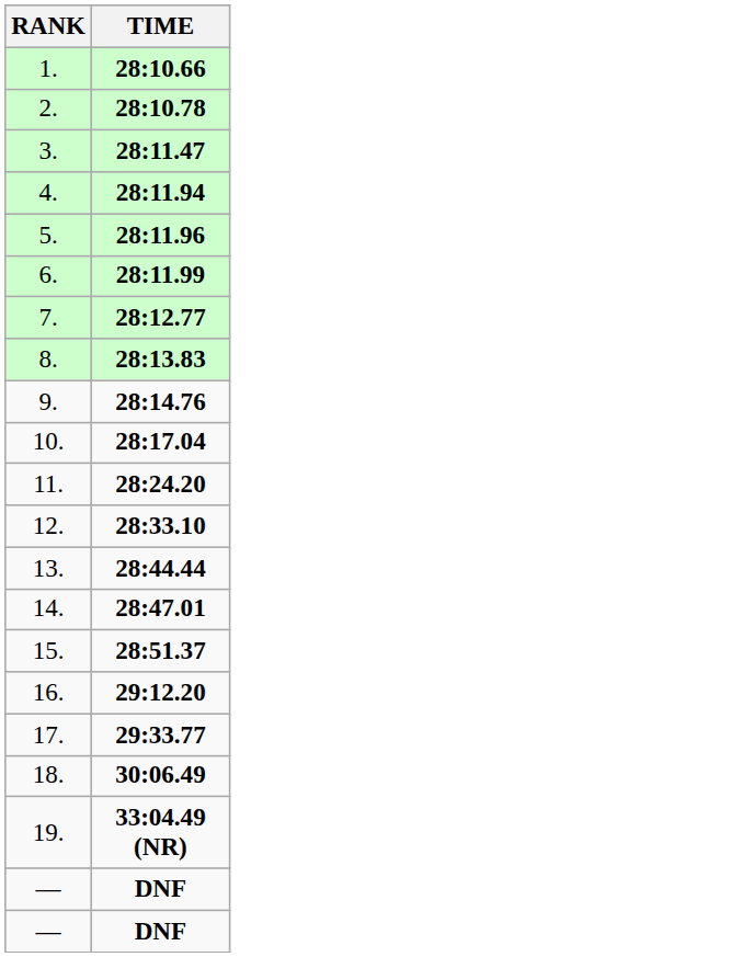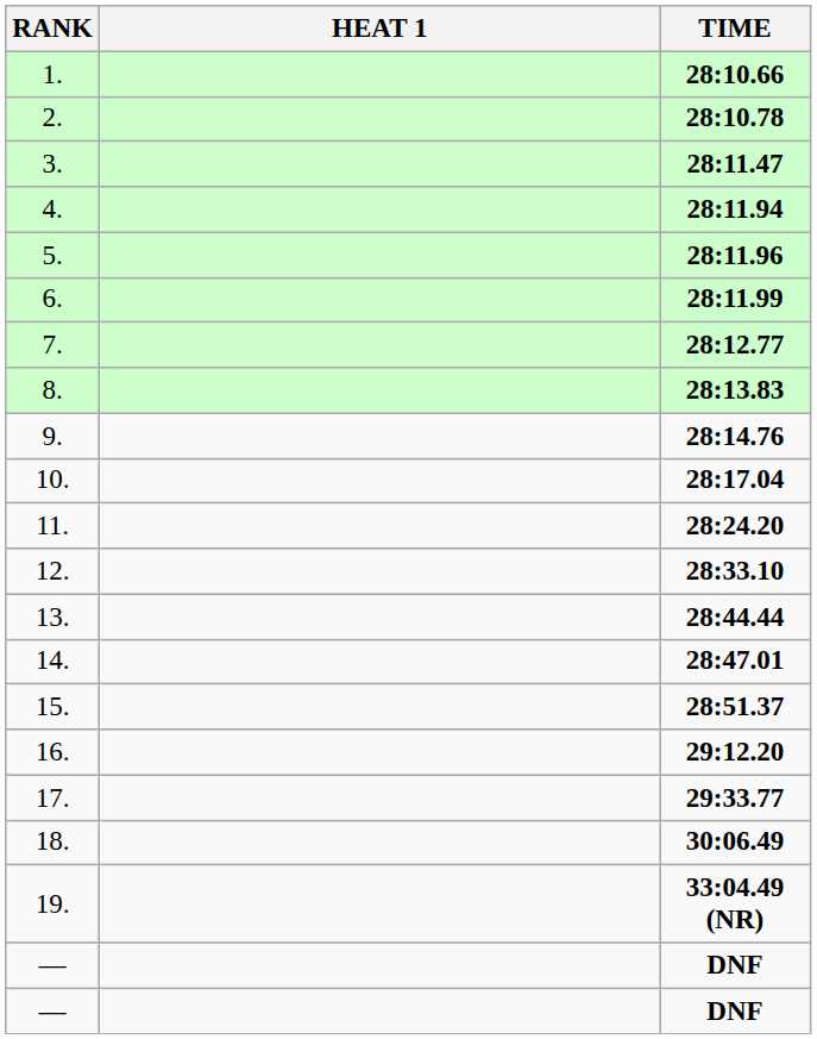+ column: HEAT 1
